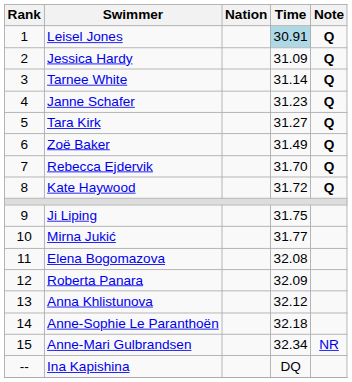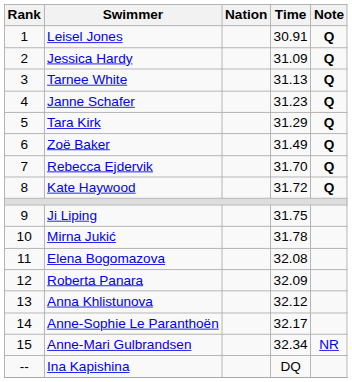Leisel Jones | Time: lightblue background -> no background
Tarnee White | Time: 31.14 -> 31.13
Tara Kirk | Time: 31.27 -> 31.29
Mirna Jukić | Time: 31.77 -> 31.78
Anne-Sophie Le Paranthoën | Time: 32.18 -> 32.17
